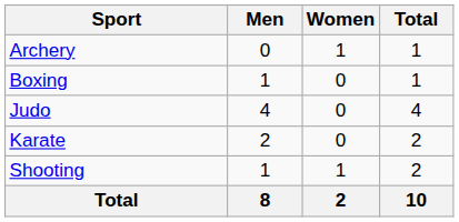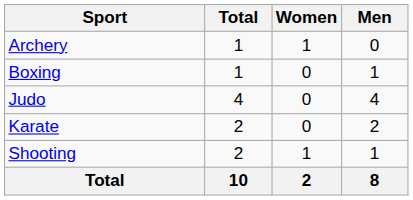columns swapped: Men <-> Total
